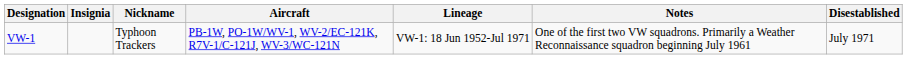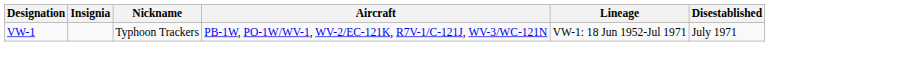- column: Notes | One of the first two VW squadrons. Primarily a Weather Reconnaissance squadron beginning July 1961
